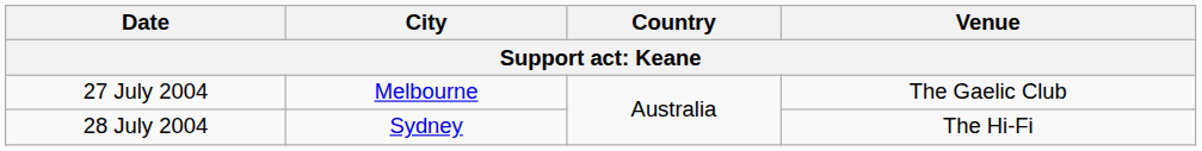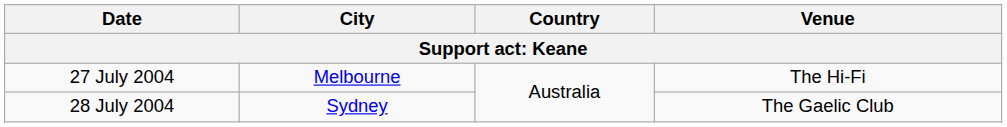27 July 2004 | Venue: The Gaelic Club -> The Hi-Fi
28 July 2004 | Venue: The Hi-Fi -> The Gaelic Club
